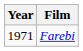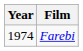Farebi | Year: 1971 -> 1974
